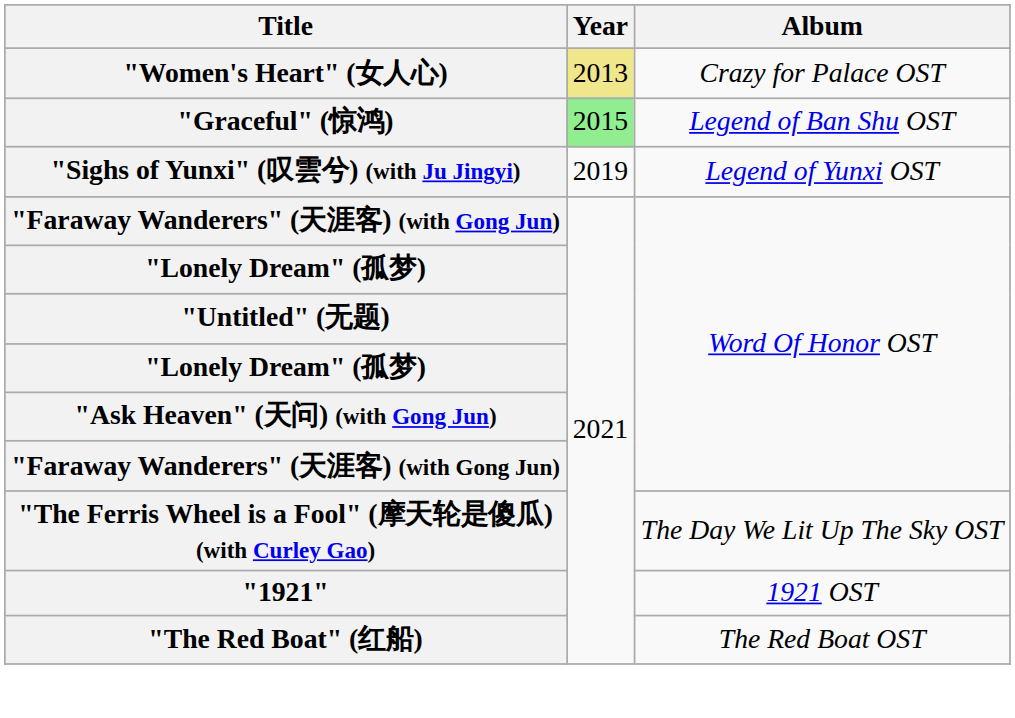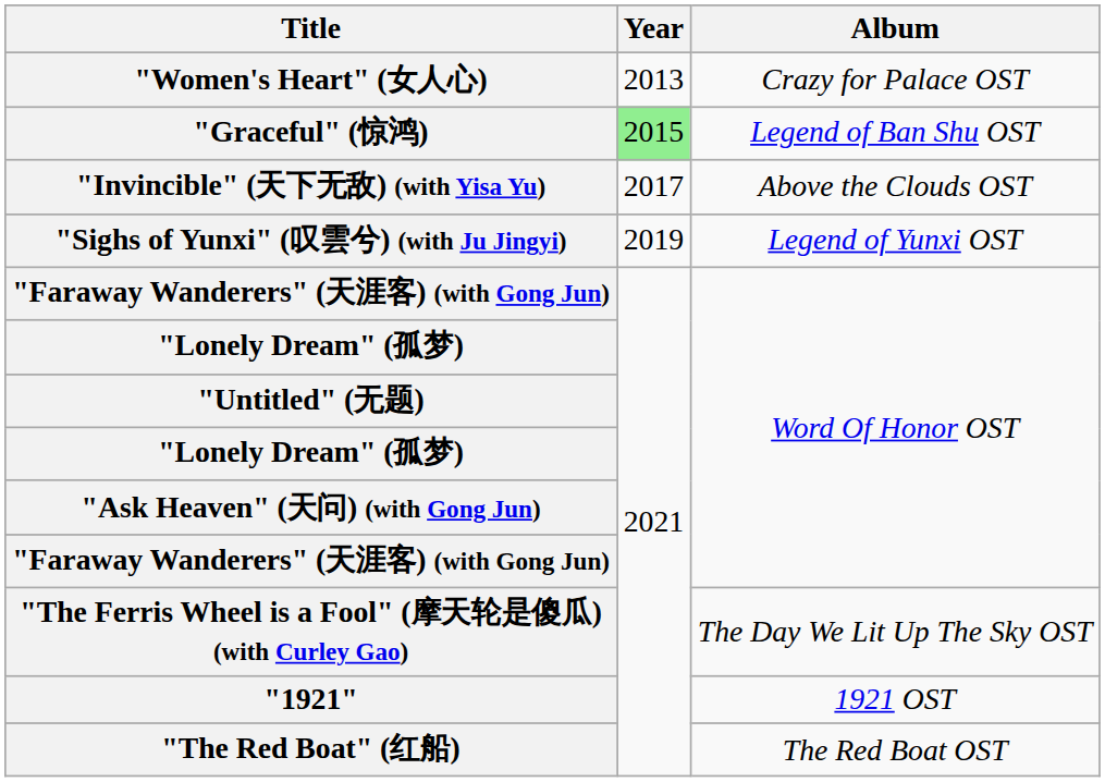"Women's Heart" (女人心) | Year: khaki background -> no background
+ row: "Invincible" (天下无敌) (with Yisa Yu) | 2017 | Above the Clouds OST
